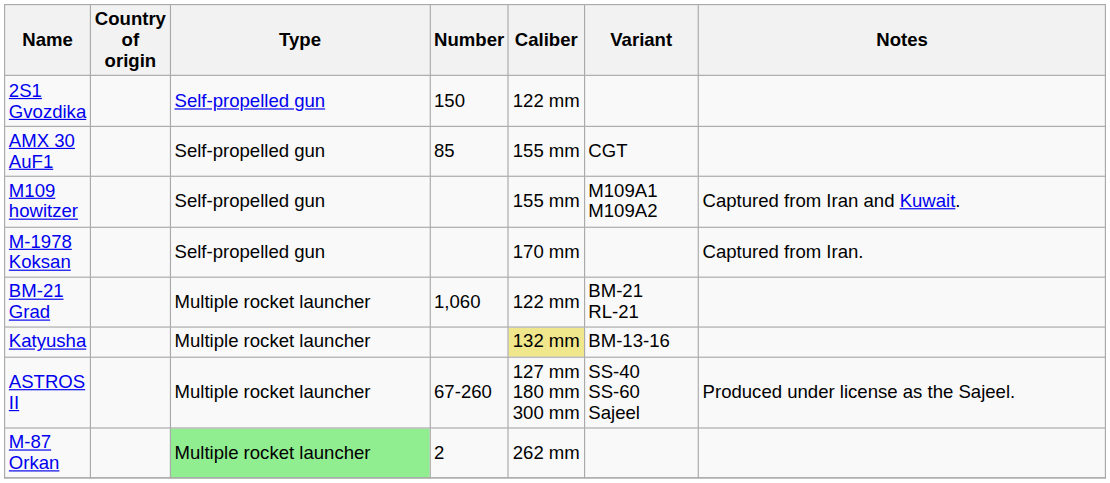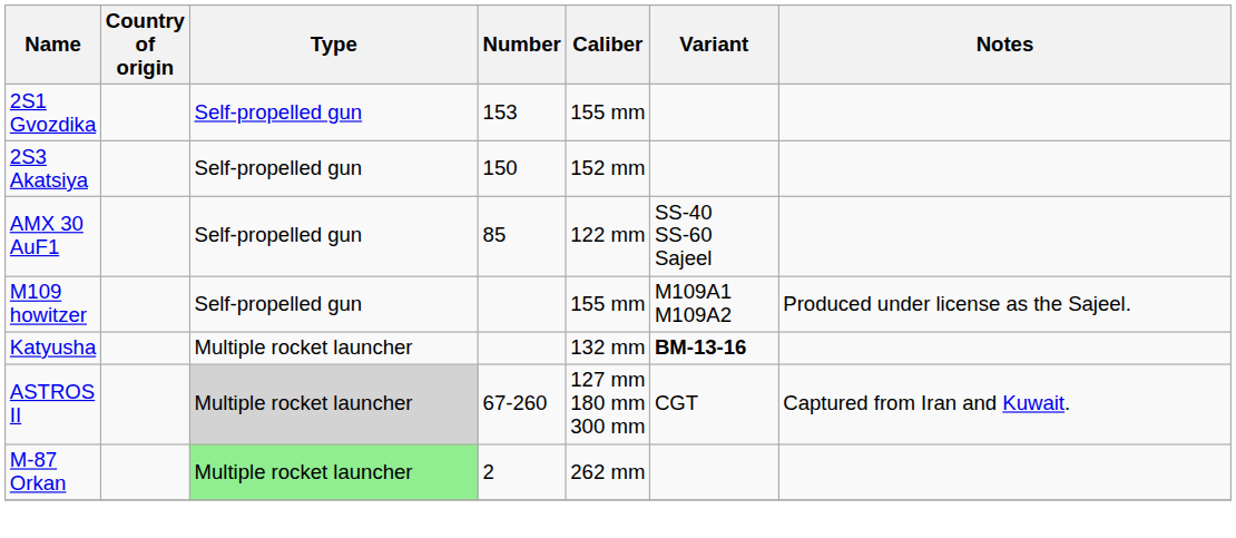2S1 Gvozdika | Number: 150 -> 153
2S1 Gvozdika | Caliber: 122 mm -> 155 mm
+ row: 2S3 Akatsiya | Self-propelled gun | 150 | 152 mm
AMX 30 AuF1 | Caliber: 155 mm -> 122 mm
AMX 30 AuF1 | Variant: CGT -> SS-40 SS-60 Sajeel
M109 howitzer | Notes: Captured from Iran and Kuwait. -> Produced under license as the Sajeel.
- row: M-1978 Koksan | Self-propelled gun | 170 mm | Captured from Iran.
- row: BM-21 Grad | Multiple rocket launcher | 1,060 | 122 mm | BM-21 RL-21
Katyusha | Caliber: khaki background -> no background
Katyusha | Variant: normal -> bold
ASTROS II | Type: no background -> lightgrey background
ASTROS II | Variant: SS-40 SS-60 Sajeel -> CGT
ASTROS II | Notes: Produced under license as the Sajeel. -> Captured from Iran and Kuwait.
